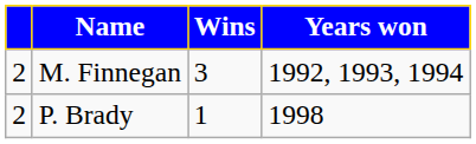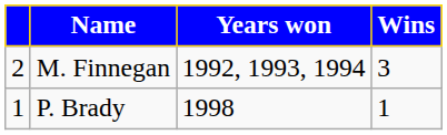columns swapped: Wins <-> Years won
P. Brady | column 1: 2 -> 1
